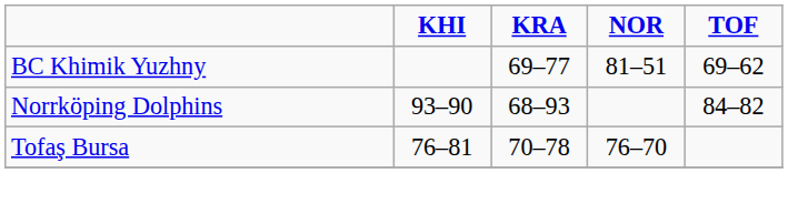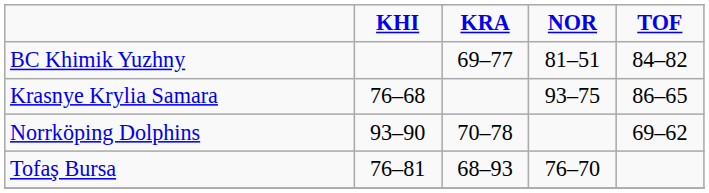BC Khimik Yuzhny | TOF: 69–62 -> 84–82
+ row: Krasnye Krylia Samara | 76–68 | 93–75 | 86–65
Norrköping Dolphins | KRA: 68–93 -> 70–78
Norrköping Dolphins | TOF: 84–82 -> 69–62
Tofaş Bursa | KRA: 70–78 -> 68–93
